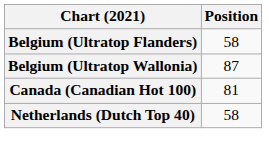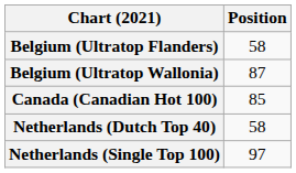Canada (Canadian Hot 100) | Position: 81 -> 85
+ row: Netherlands (Single Top 100) | 97
